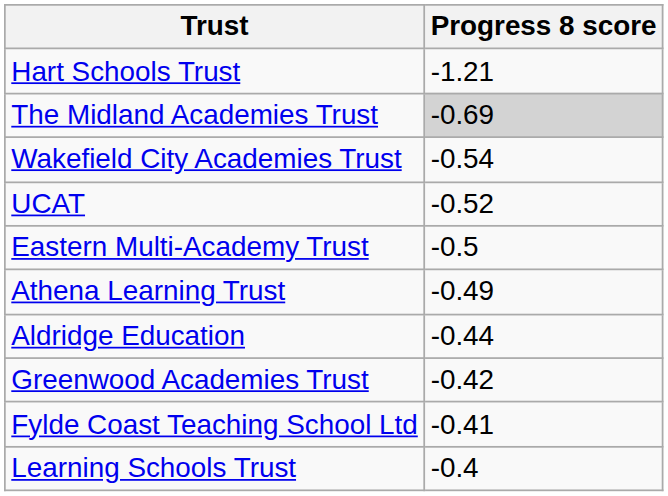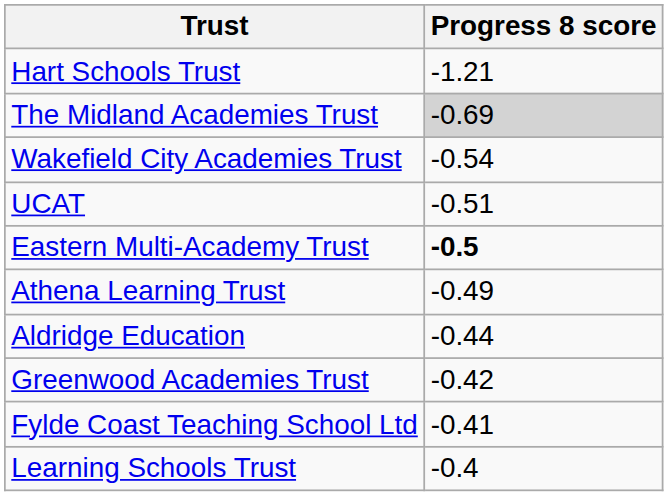UCAT | Progress 8 score: -0.52 -> -0.51
Eastern Multi-Academy Trust | Progress 8 score: normal -> bold
